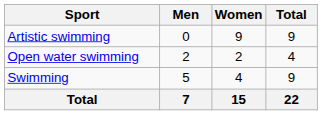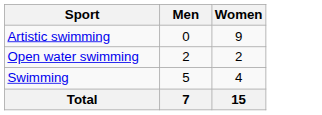- column: Total | 9 | 4 | 9 | 22
